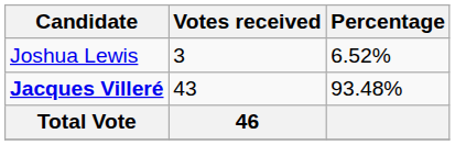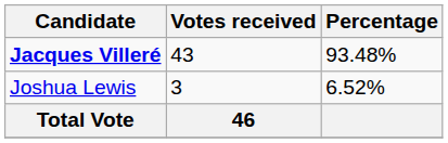rows swapped: Jacques Villeré <-> Joshua Lewis
